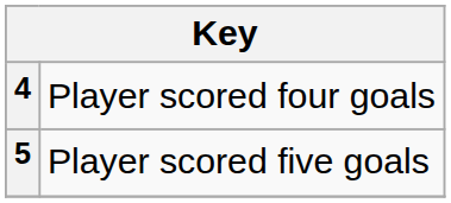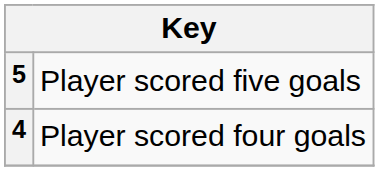rows swapped: 4 <-> 5
